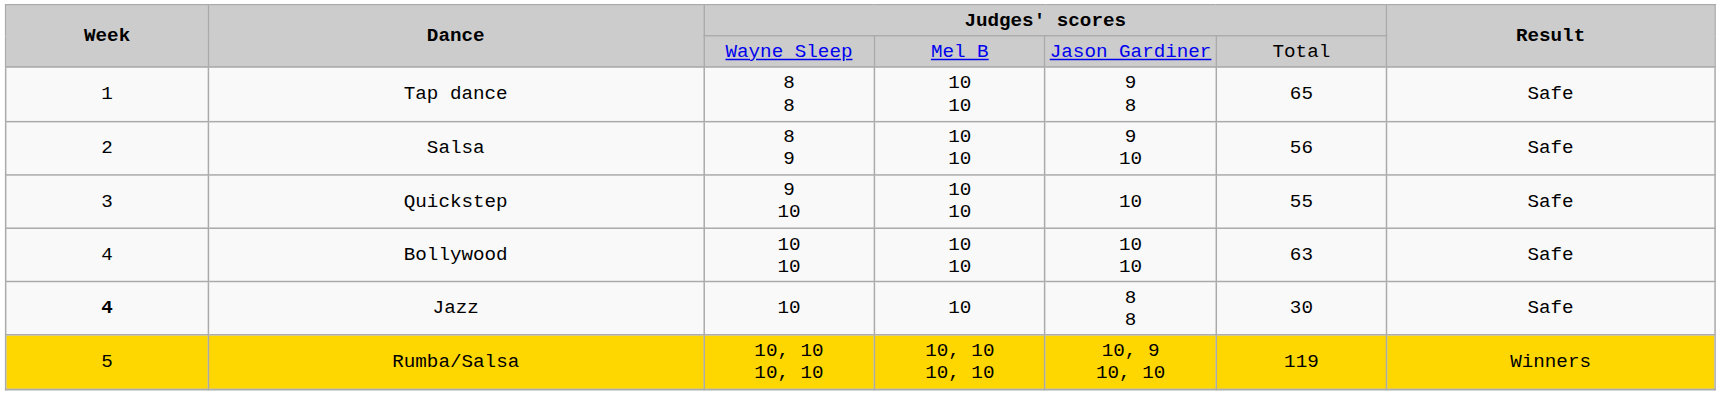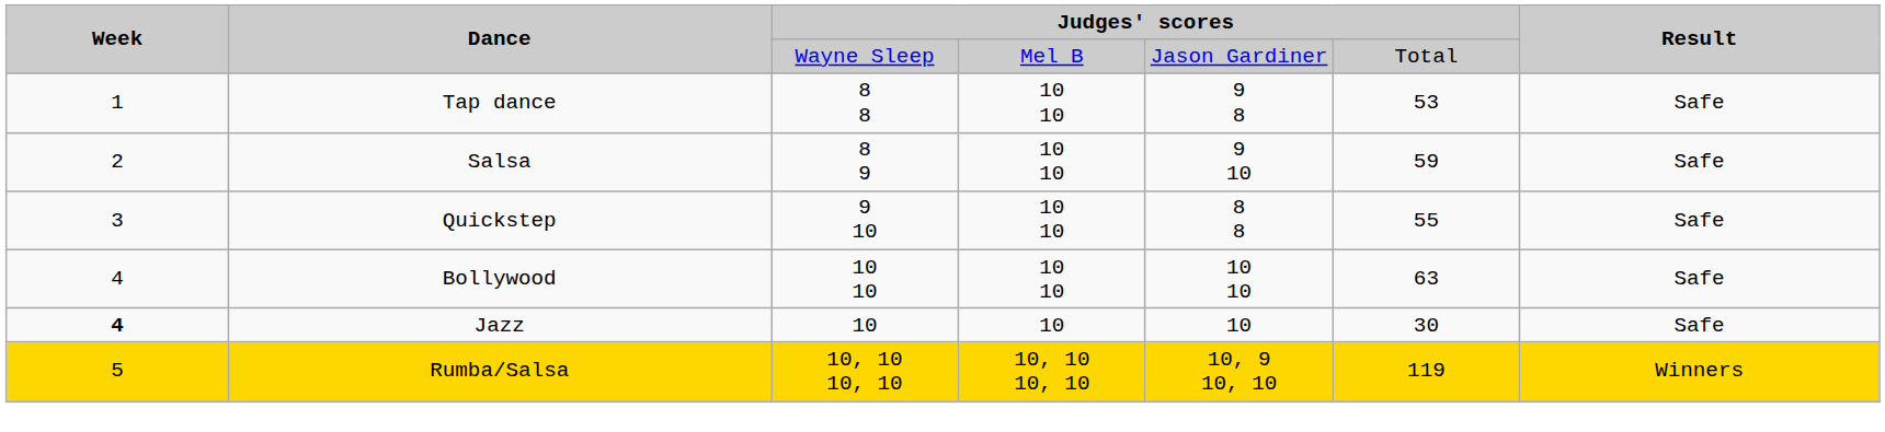Tap dance | column 6: 65 -> 53
Salsa | column 6: 56 -> 59
Quickstep | column 5: 10 -> 8 8
Jazz | column 5: 8 8 -> 10
